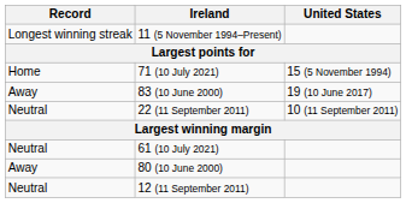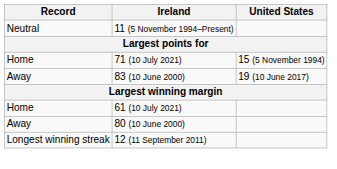11 (5 November 1994–Present) | Record: Longest winning streak -> Neutral
- row: Neutral | 22 (11 September 2011) | 10 (11 September 2011)
61 (10 July 2021) | Record: Neutral -> Home
12 (11 September 2011) | Record: Neutral -> Longest winning streak
